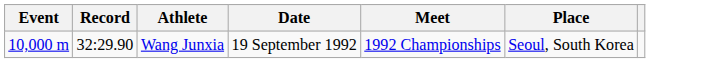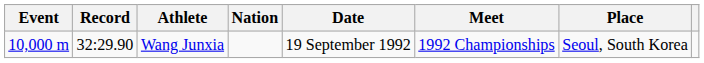+ column: Nation
